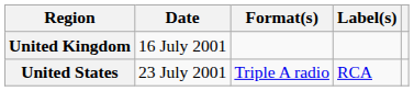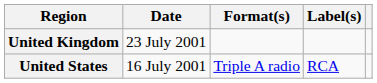United Kingdom | Date: 16 July 2001 -> 23 July 2001
United States | Date: 23 July 2001 -> 16 July 2001
